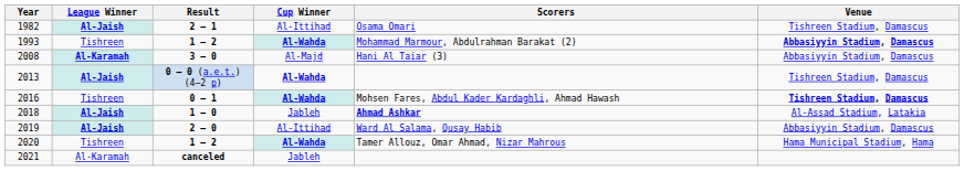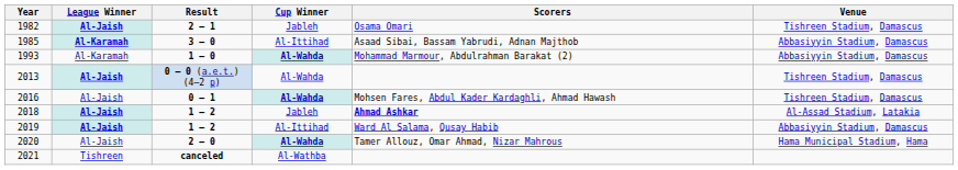1982 | Cup Winner: Al-Ittihad -> Jableh
+ row: 1985 | Al-Karamah | 3 – 0 | Al-Ittihad | Asaad Sibai, Bassam Yabrudi, Adnan Majthob | Abbasiyyin Stadium, Damascus
1993 | League Winner: Tishreen -> Al-Karamah
1993 | Result: 1 – 2 -> 1 – 0
1993 | Venue: bold -> normal
- row: 2008 | Al-Karamah | 3 – 0 | Al-Majd | Hani Al Taiar (3) | Abbasiyyin Stadium, Damascus
2013 | Cup Winner: bold -> normal
2016 | League Winner: Tishreen -> Al-Jaish
2016 | Venue: bold -> normal
2018 | Result: 1 – 0 -> 1 – 2
2019 | Result: 2 – 0 -> 1 – 2
2020 | League Winner: Tishreen -> Al-Jaish
2020 | Result: 1 – 2 -> 2 – 0
2021 | League Winner: Al-Karamah -> Tishreen
2021 | Cup Winner: Jableh -> Al-Wathba
